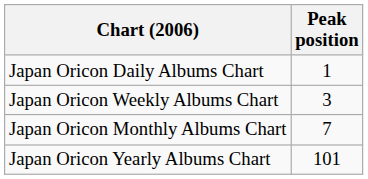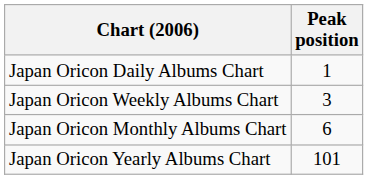Japan Oricon Monthly Albums Chart | Peak position: 7 -> 6
